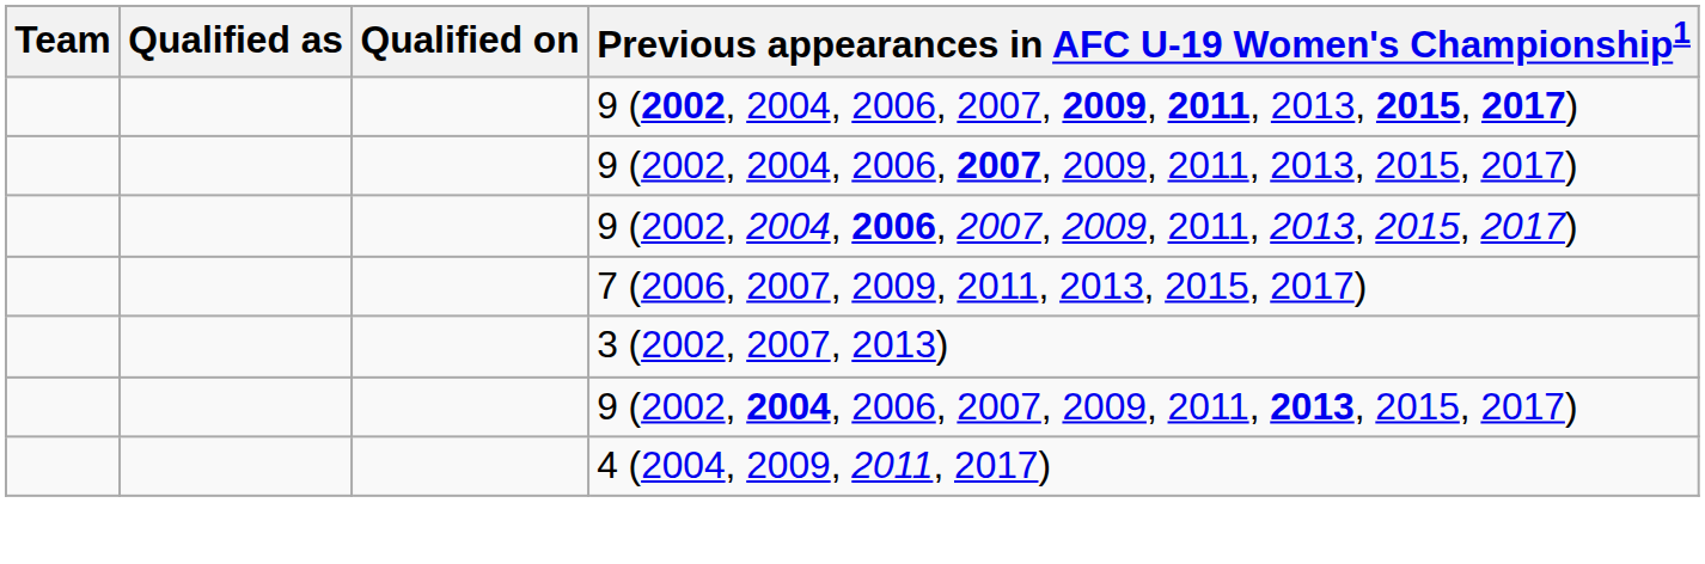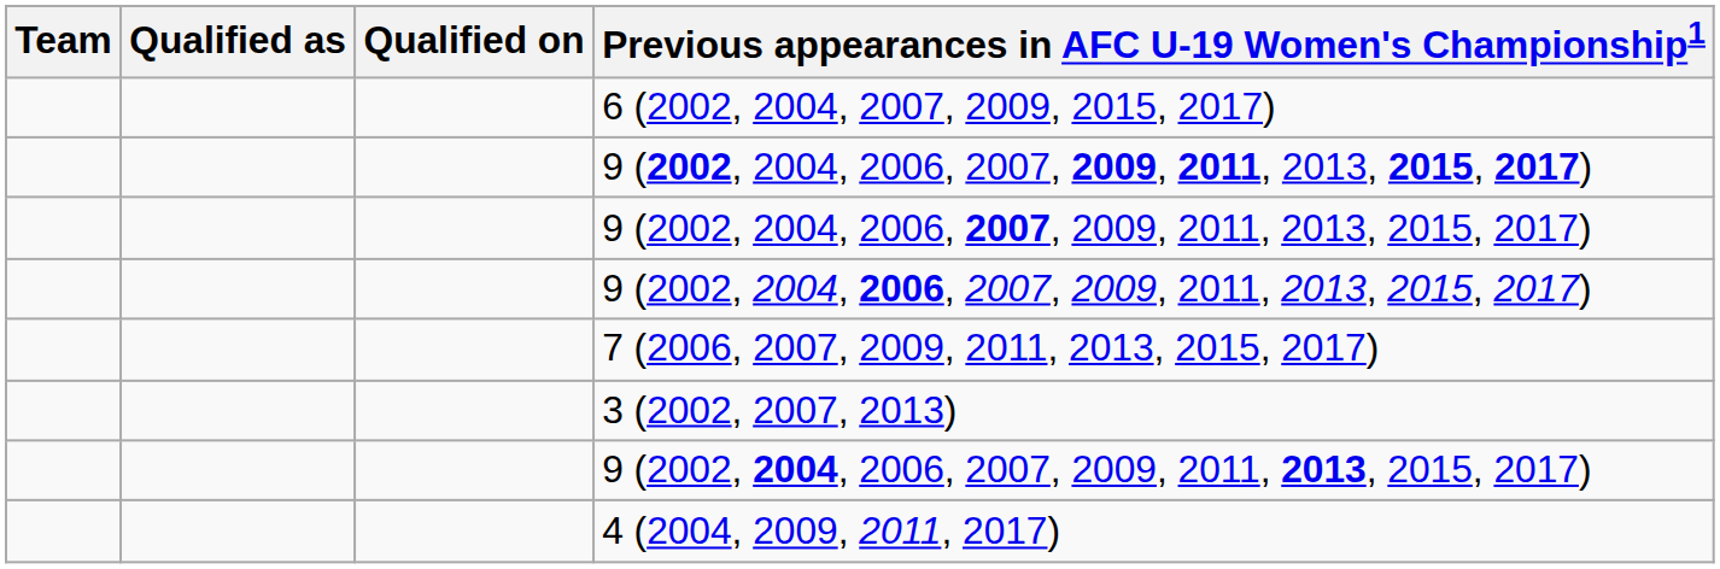+ row: 6 (2002, 2004, 2007, 2009, 2015, 2017)
